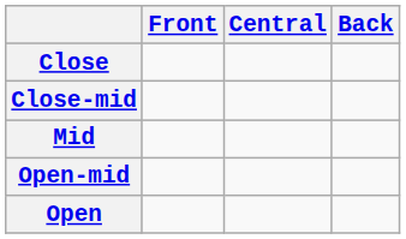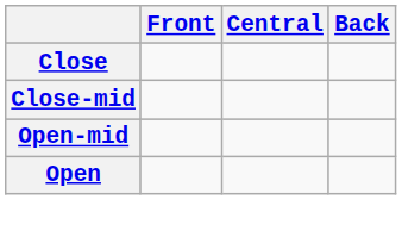- row: Mid
